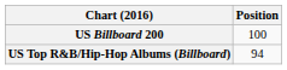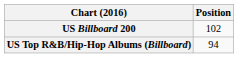US Billboard 200 | Position: 100 -> 102
